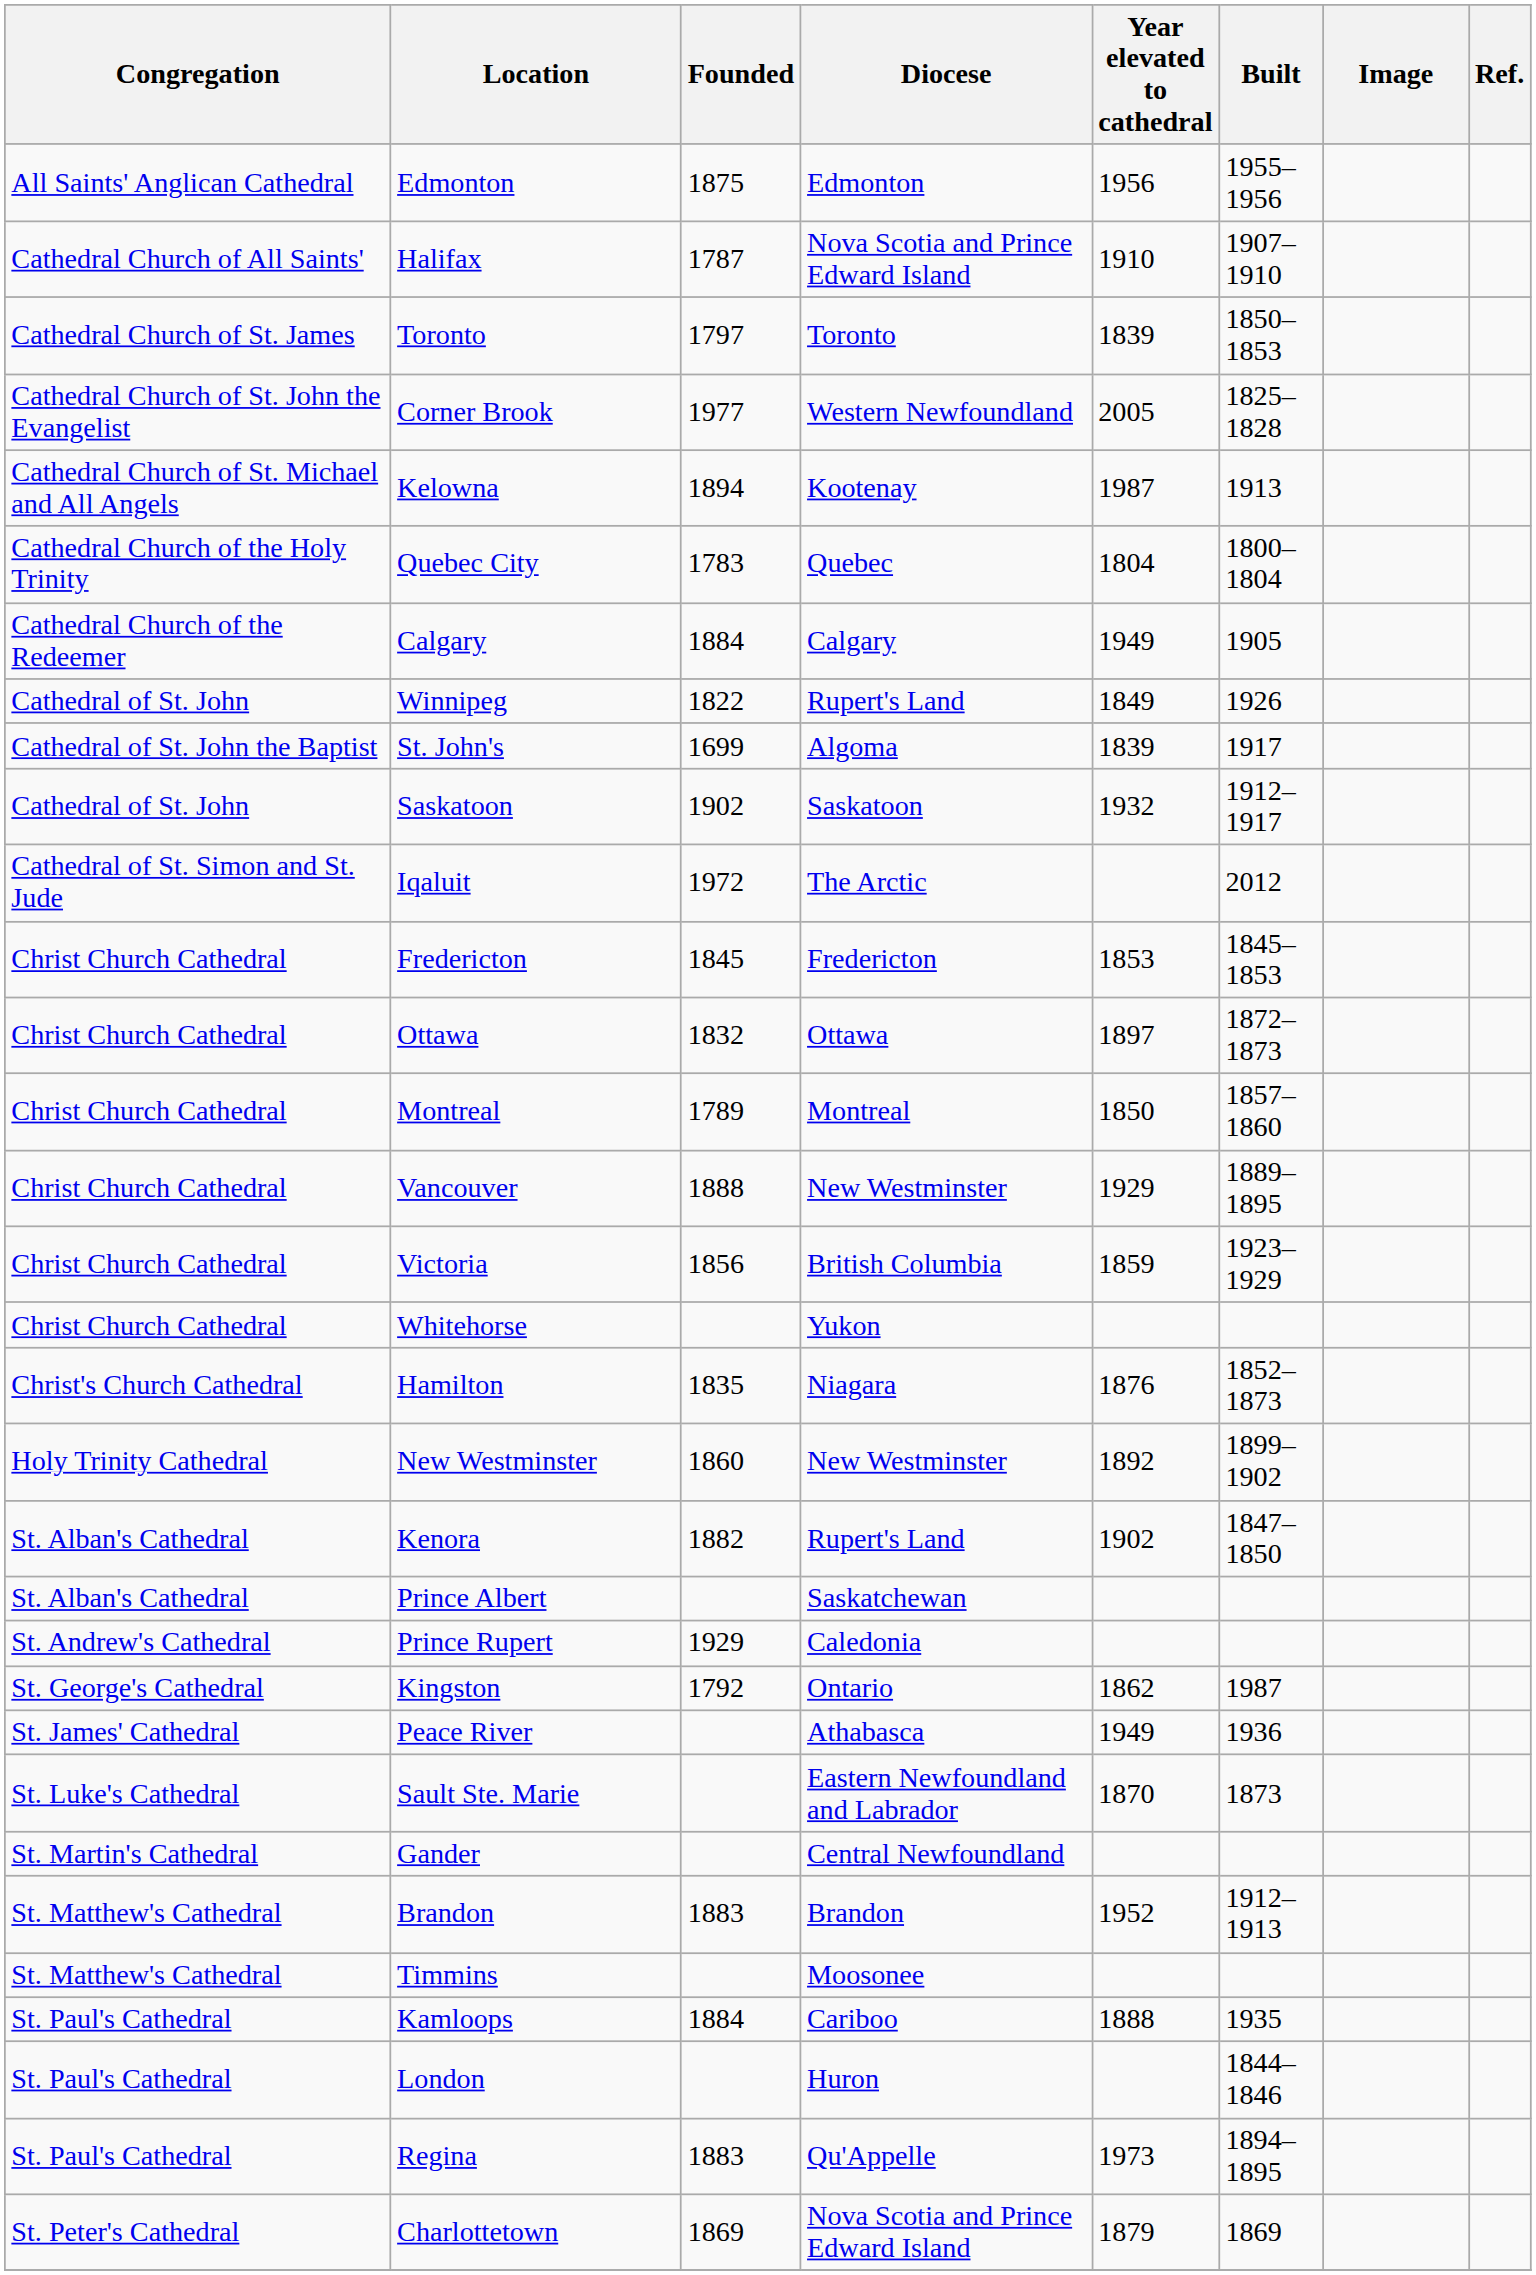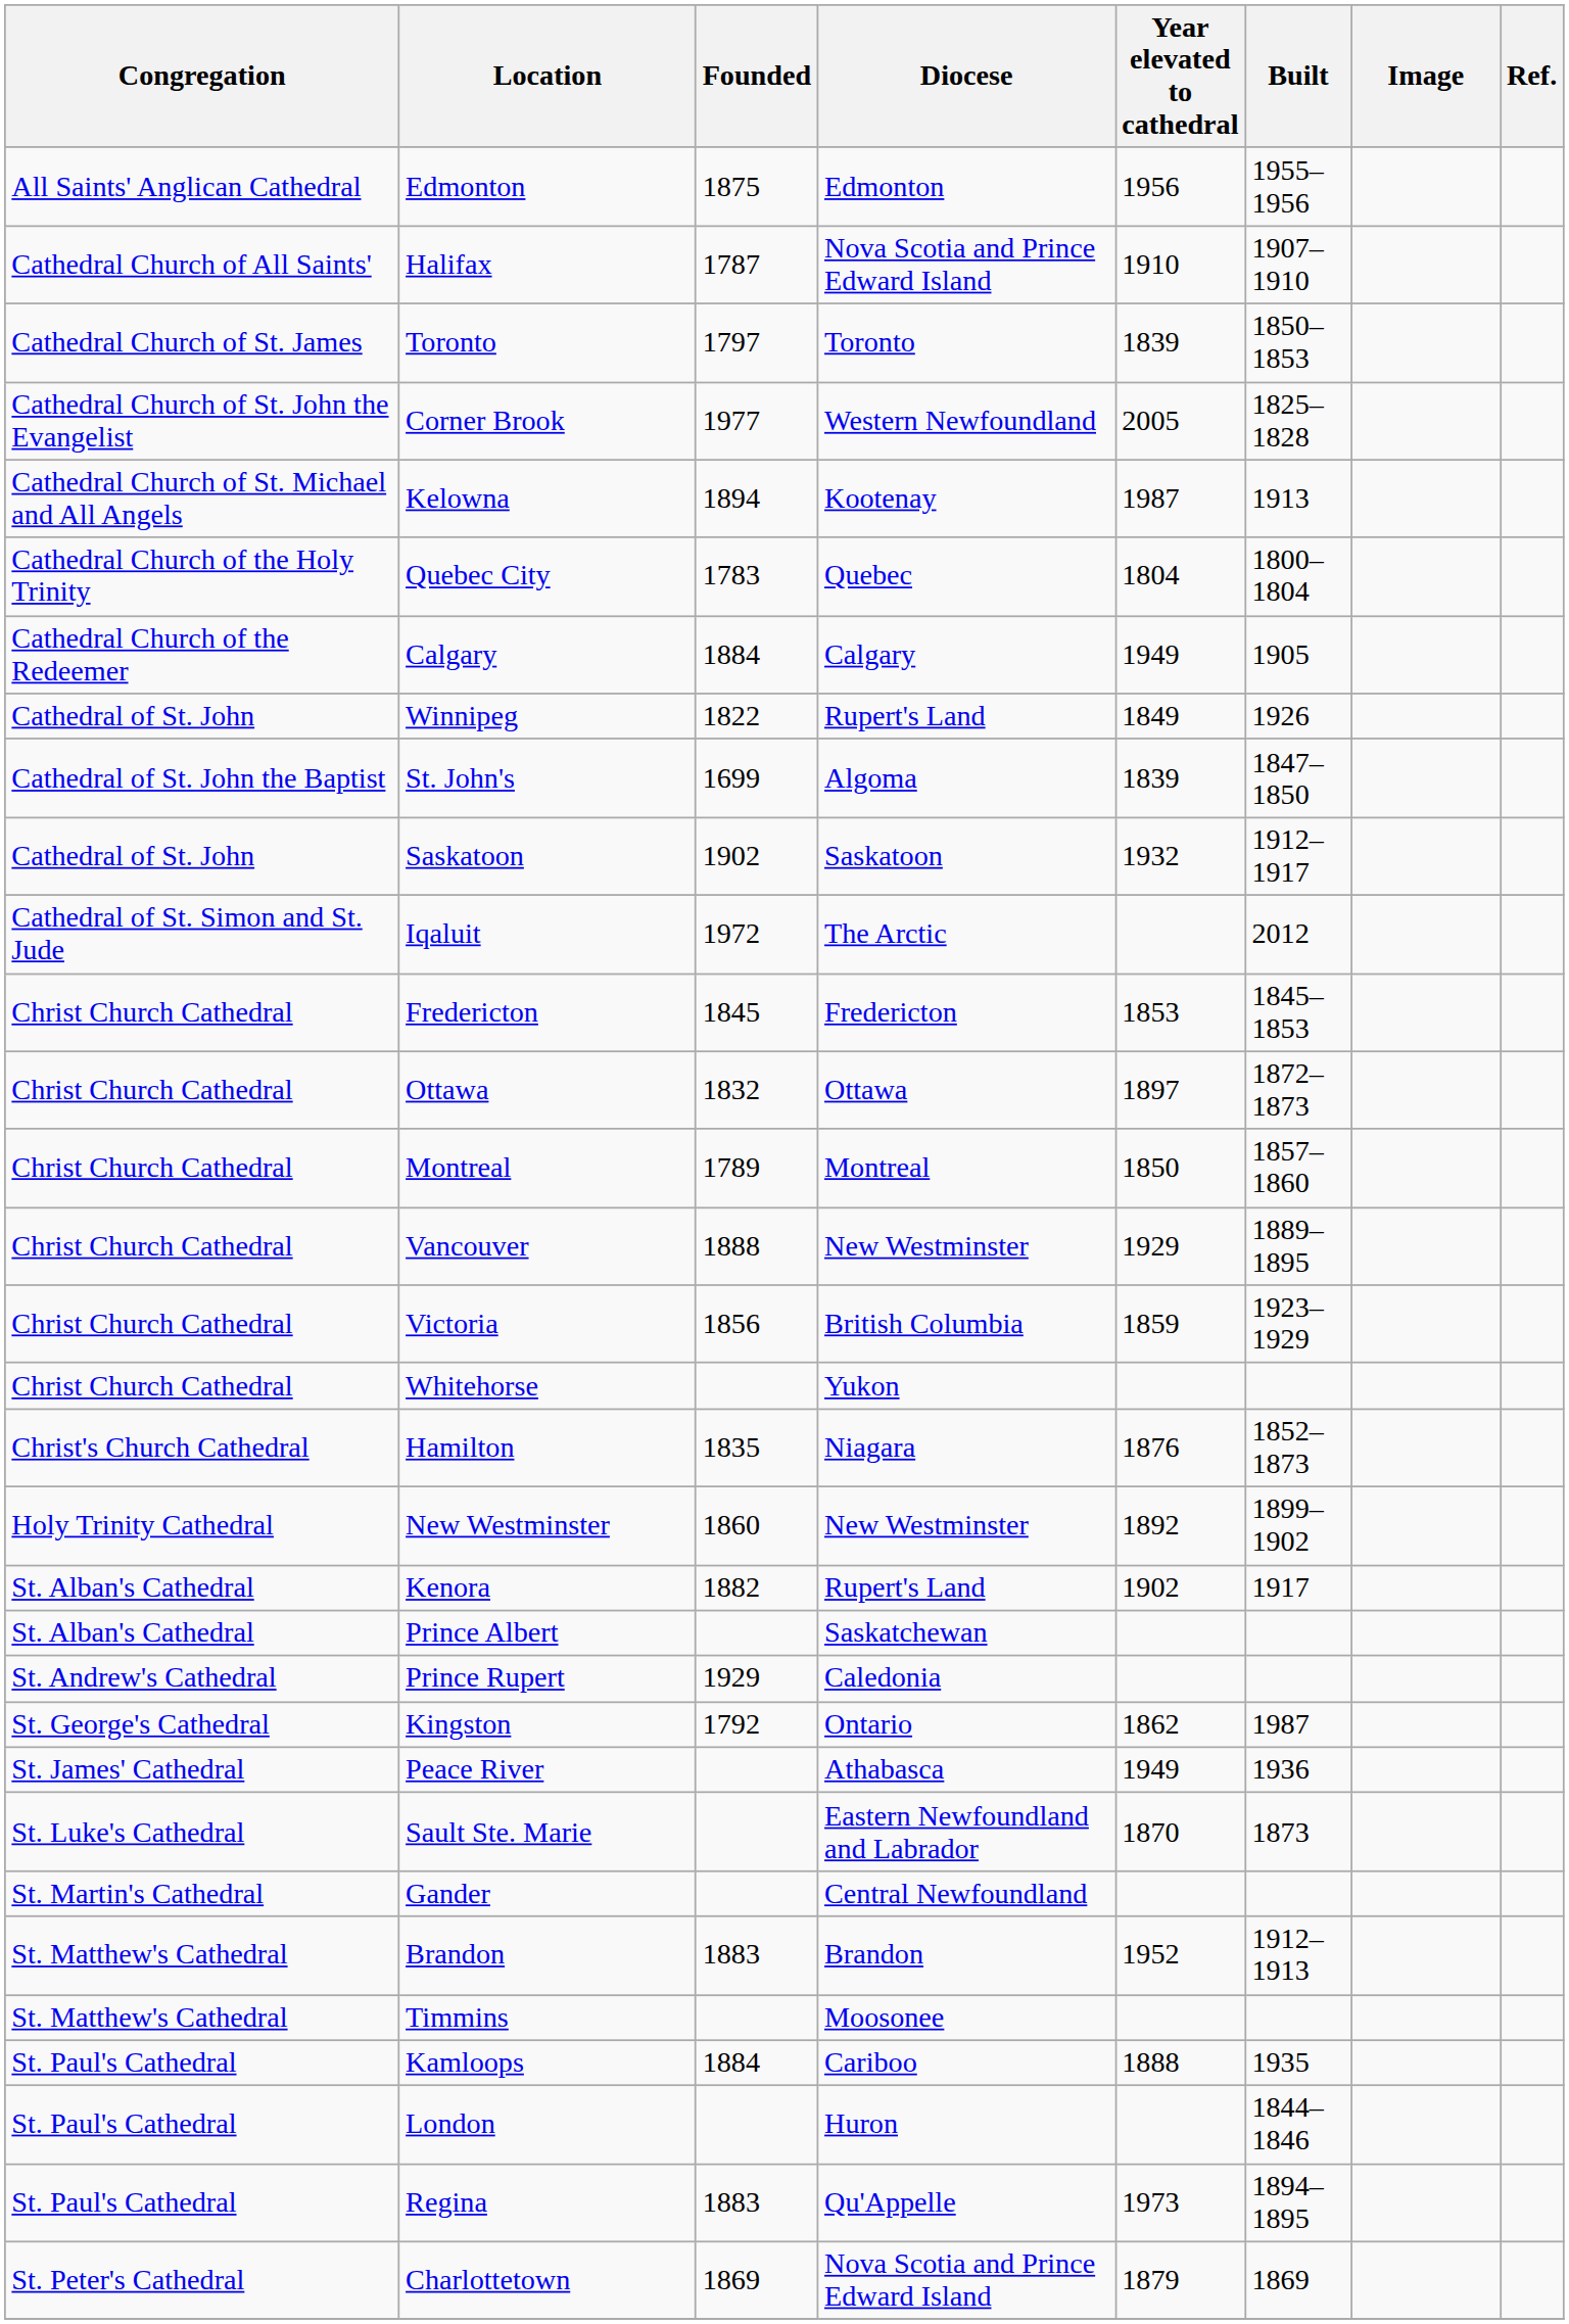St. John's | Built: 1917 -> 1847–1850
Kenora | Built: 1847–1850 -> 1917
